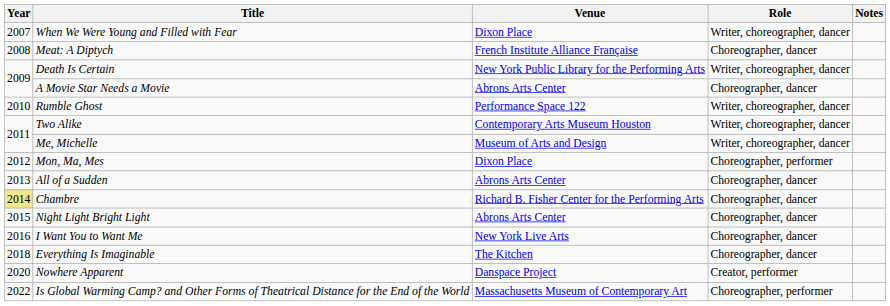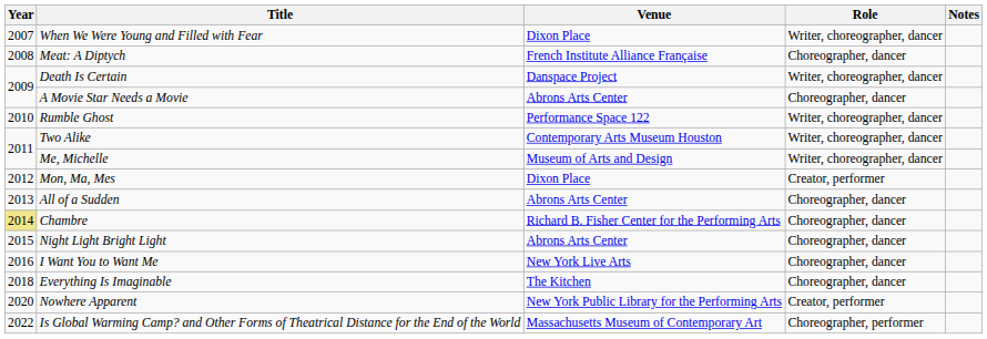Death Is Certain | Venue: New York Public Library for the Performing Arts -> Danspace Project
Mon, Ma, Mes | Role: Choreographer, performer -> Creator, performer
Nowhere Apparent | Venue: Danspace Project -> New York Public Library for the Performing Arts
